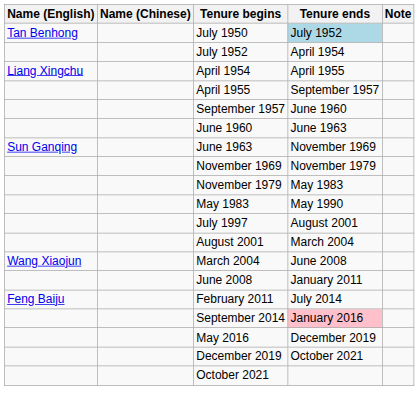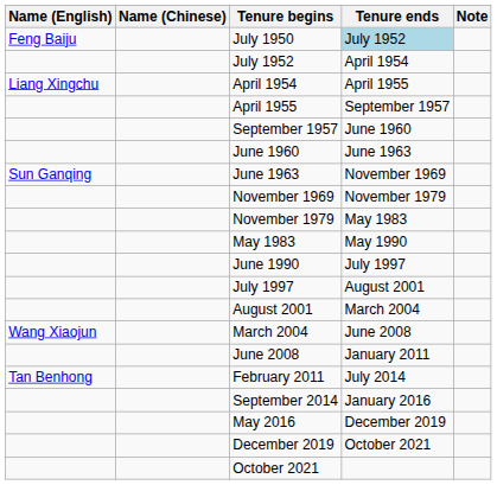July 1950 | Name (English): Tan Benhong -> Feng Baiju
+ row: June 1990 | July 1997
February 2011 | Name (English): Feng Baiju -> Tan Benhong
September 2014 | Tenure ends: pink background -> no background
